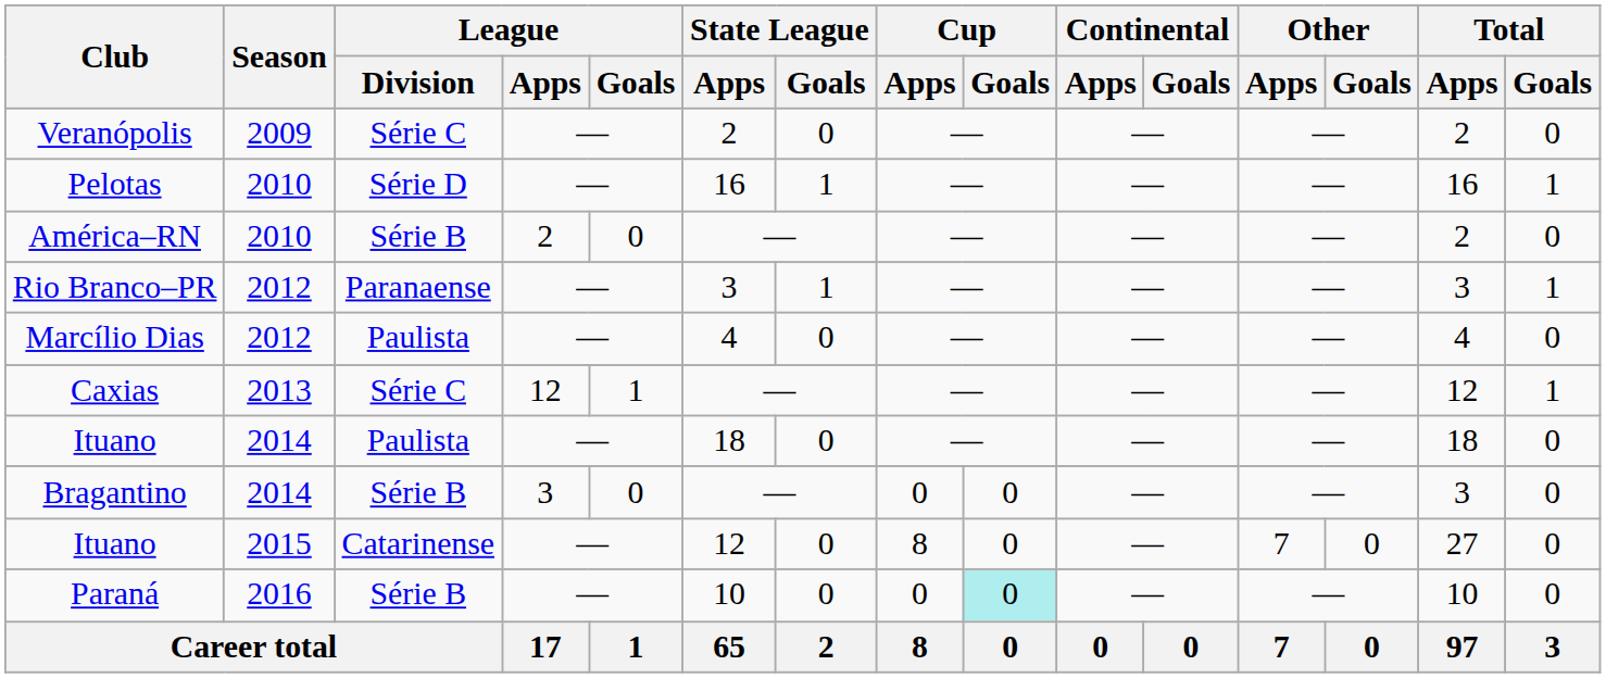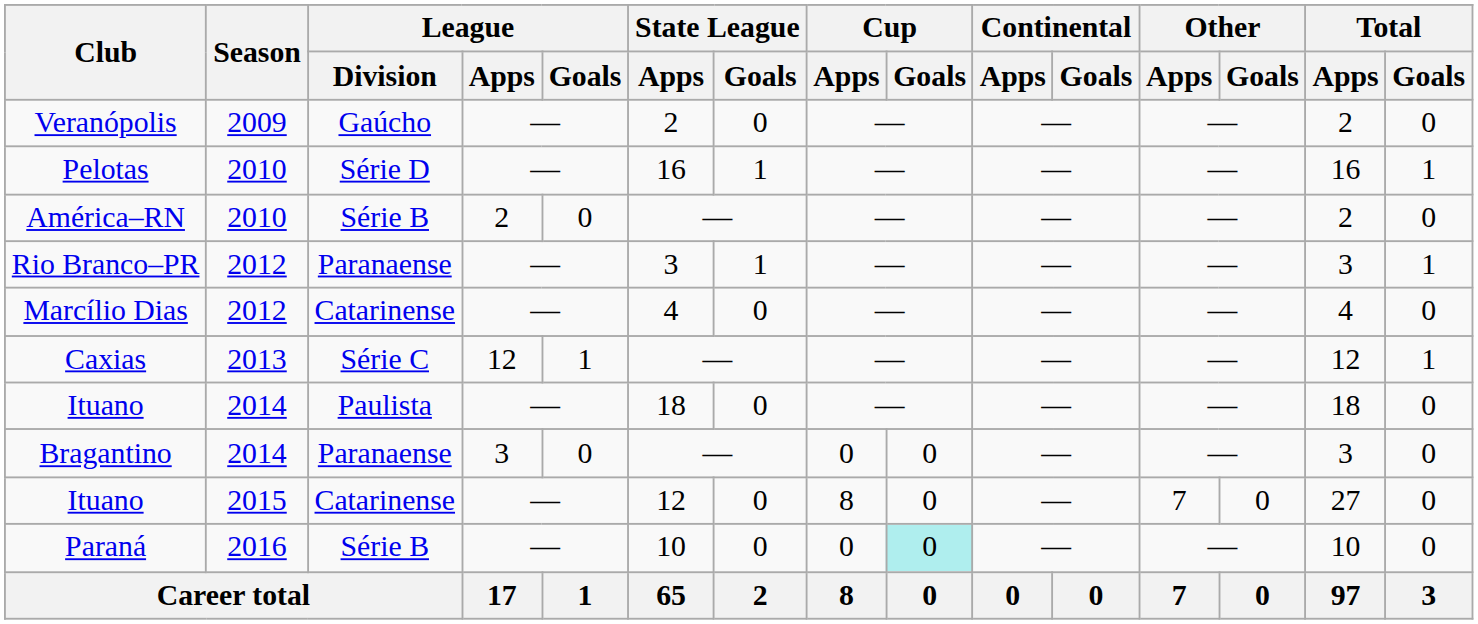Veranópolis | League / Division: Série C -> Gaúcho
Marcílio Dias | League / Division: Paulista -> Catarinense
Bragantino | League / Division: Série B -> Paranaense
